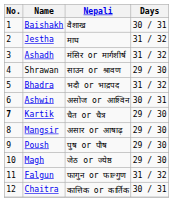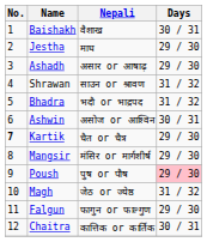Jestha | Days: 31 / 32 -> 29 / 30
Ashadh | Nepali: मंसिर or मार्गशीर्ष -> असार or आषाढ़
Ashadh | Days: 31 / 32 -> 29 / 30
Shrawan | Days: 29 / 30 -> 31 / 32
Mangsir | Nepali: असार or आषाढ़ -> मंसिर or मार्गशीर्ष
Poush | Days: no background -> pink background
Magh | Days: 29 / 30 -> 31 / 32
Falgun | Days: 31 / 32 -> 29 / 30
